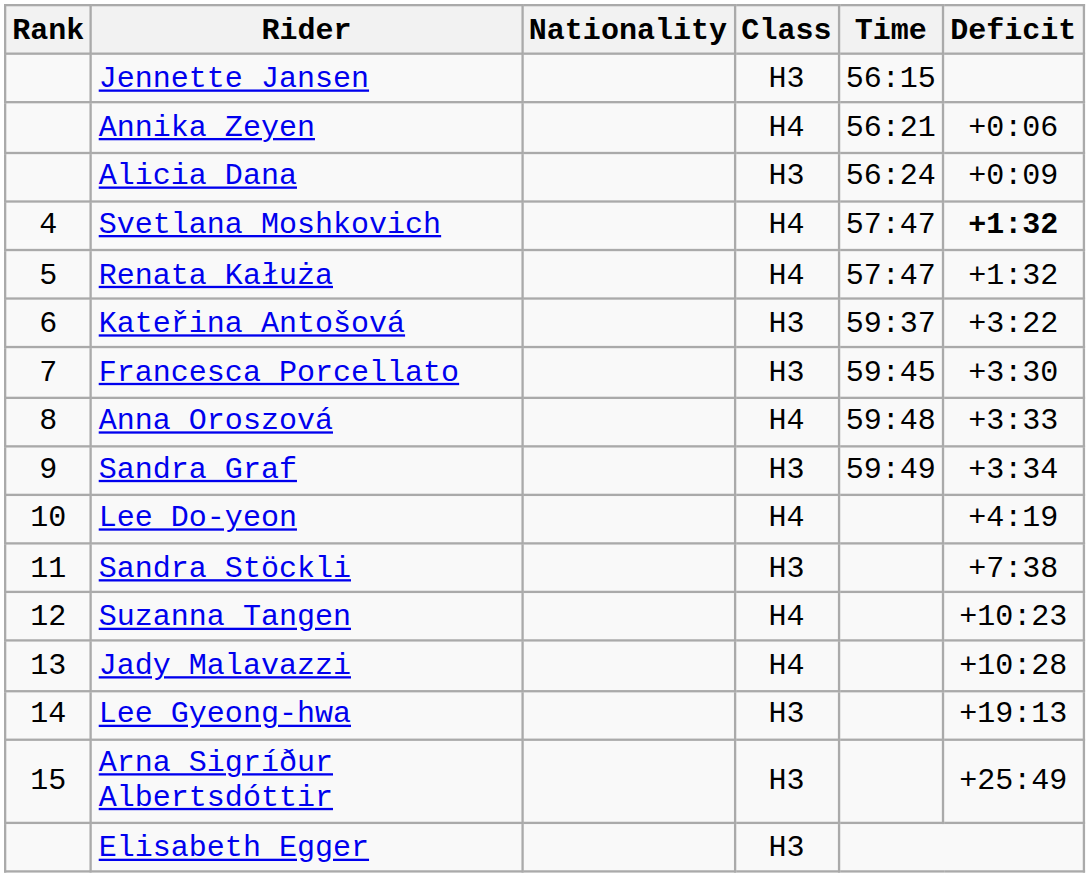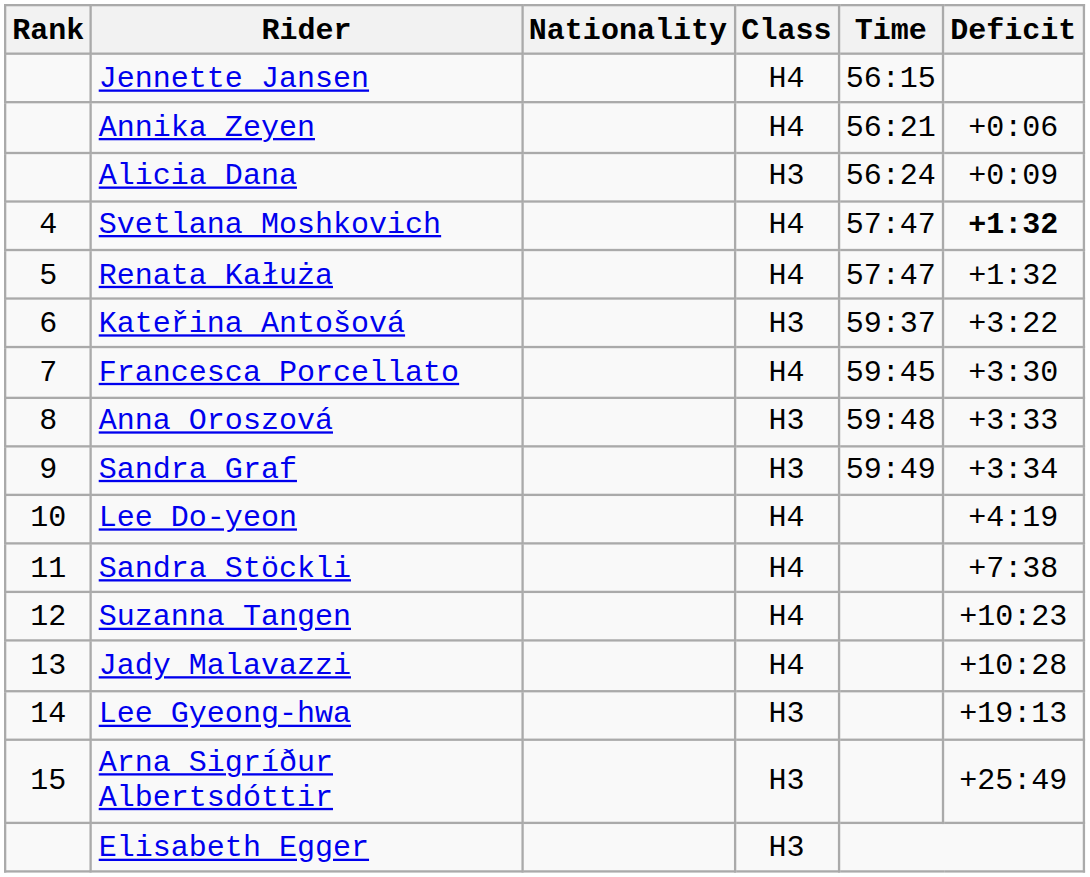Jennette Jansen | Class: H3 -> H4
Francesca Porcellato | Class: H3 -> H4
Anna Oroszová | Class: H4 -> H3
Sandra Stöckli | Class: H3 -> H4
